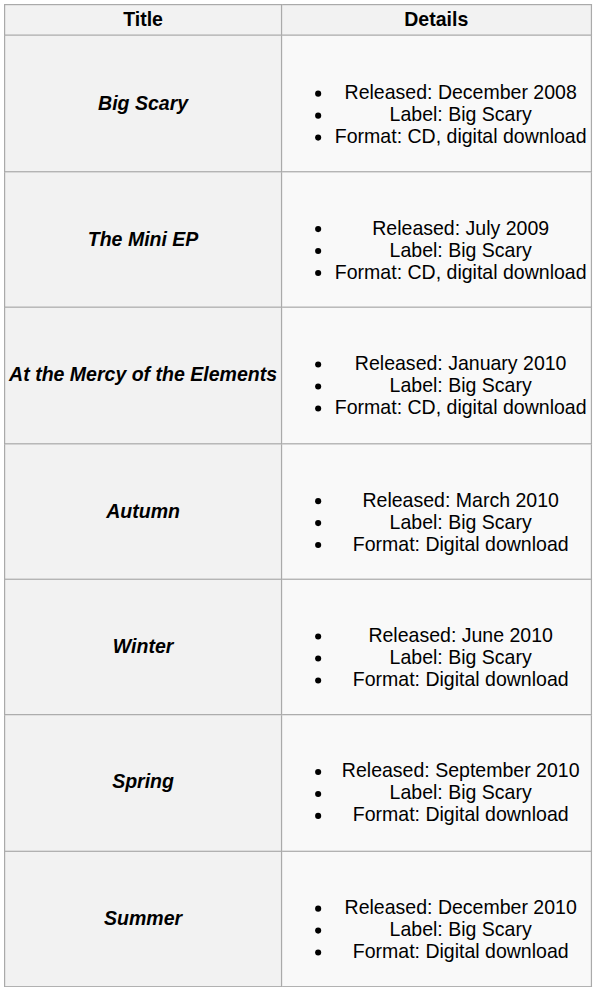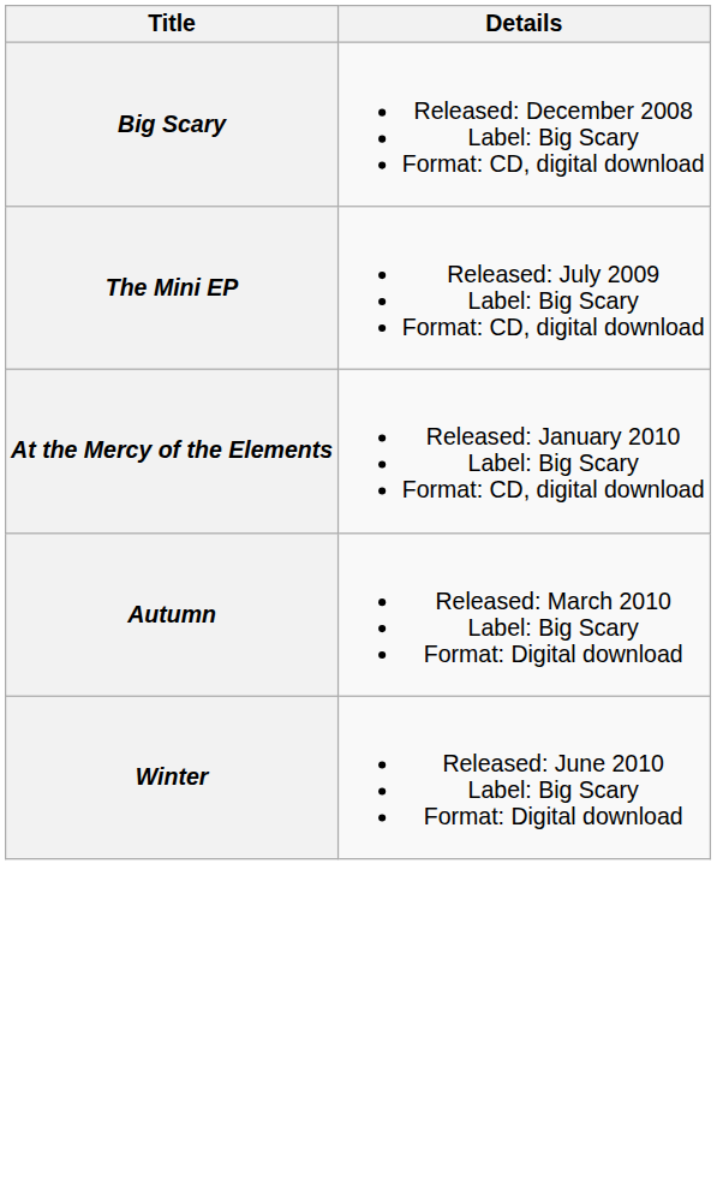- row: Spring | Released: September 2010 Label: Big Scary Format: Digital download
- row: Summer | Released: December 2010 Label: Big Scary Format: Digital download
